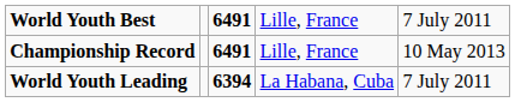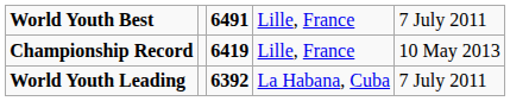Championship Record | column 3: 6491 -> 6419
World Youth Leading | column 3: 6394 -> 6392
